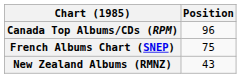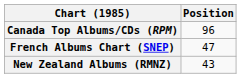French Albums Chart (SNEP) | Position: 75 -> 47
